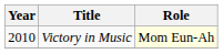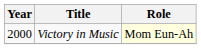Victory in Music | Year: 2010 -> 2000
